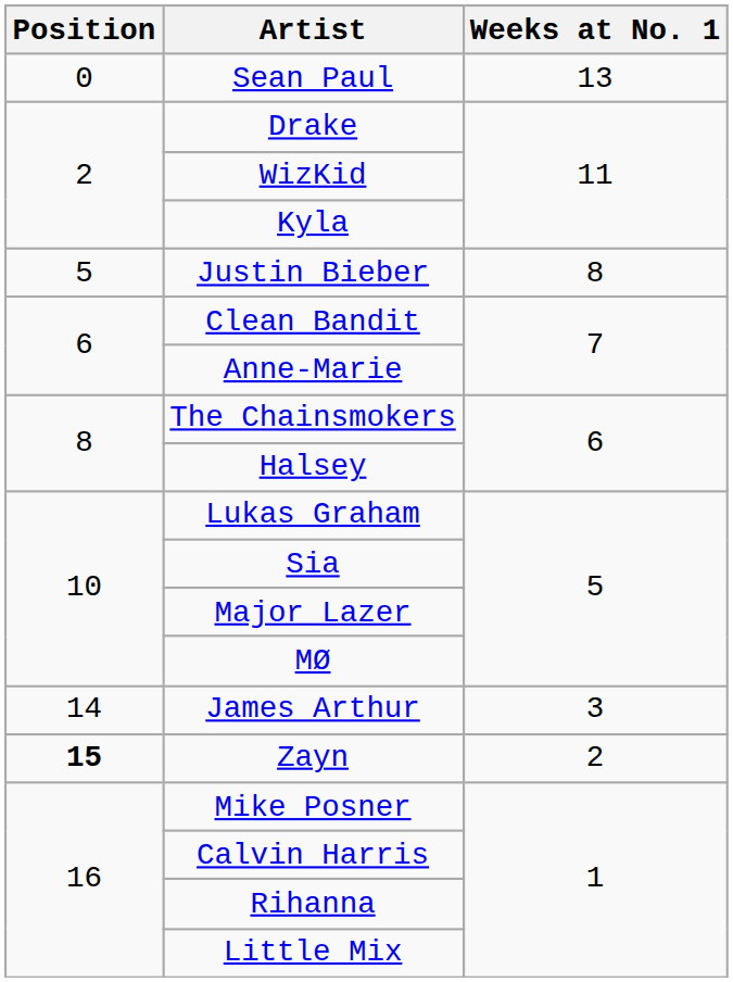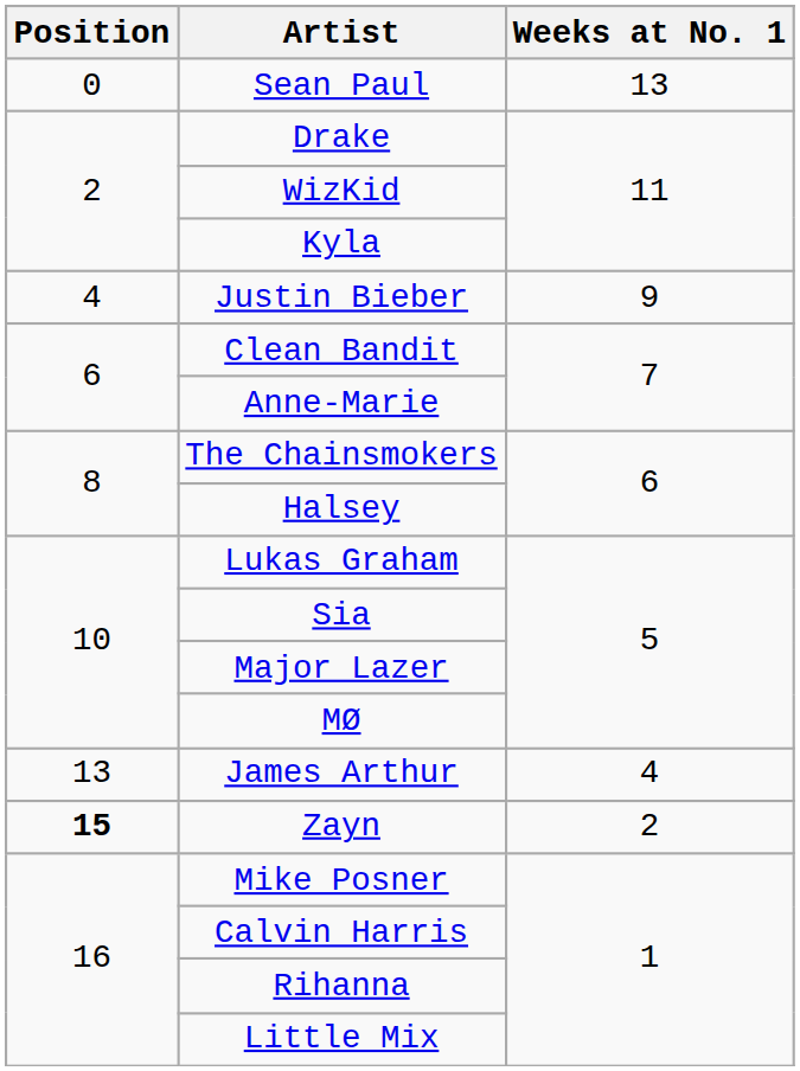Justin Bieber | Position: 5 -> 4
Justin Bieber | Weeks at No. 1: 8 -> 9
James Arthur | Position: 14 -> 13
James Arthur | Weeks at No. 1: 3 -> 4
